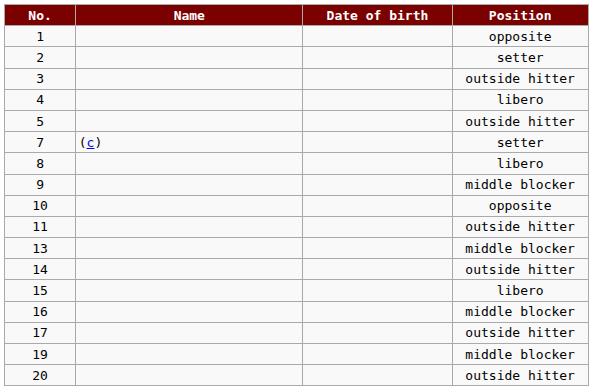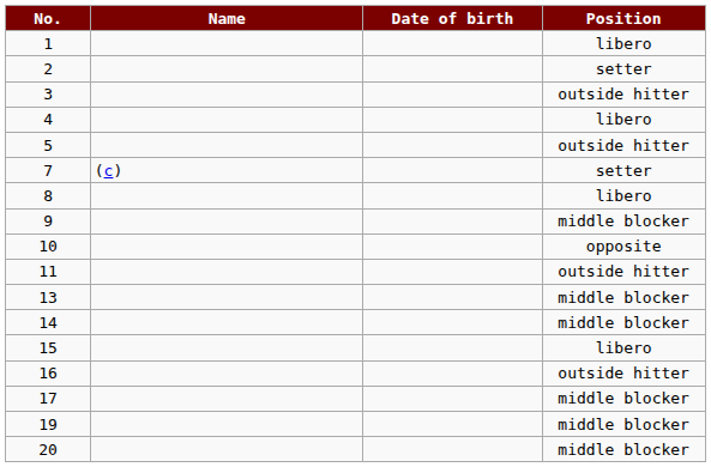1 | Position: opposite -> libero
14 | Position: outside hitter -> middle blocker
16 | Position: middle blocker -> outside hitter
17 | Position: outside hitter -> middle blocker
20 | Position: outside hitter -> middle blocker
